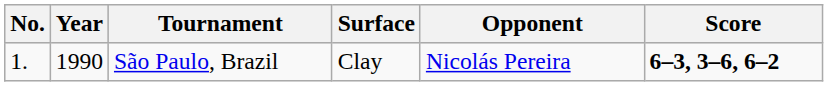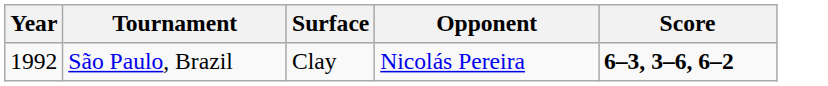- column: No. | 1.
São Paulo, Brazil | Year: 1990 -> 1992
